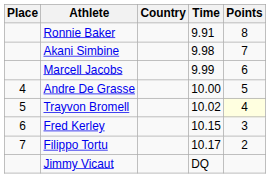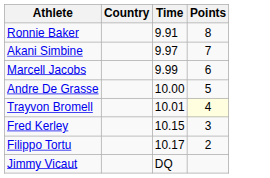- column: Place | 4 | 5 | 6 | 7
Akani Simbine | Time: 9.98 -> 9.97
Trayvon Bromell | Time: 10.02 -> 10.01
